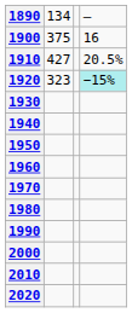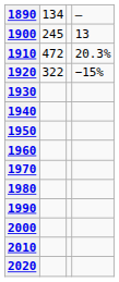1900 | column 2: 375 -> 245
1900 | column 4: 16 -> 13
1910 | column 2: 427 -> 472
1910 | column 4: 20.5% -> 20.3%
1920 | column 2: 323 -> 322
1920 | column 4: paleturquoise background -> no background
